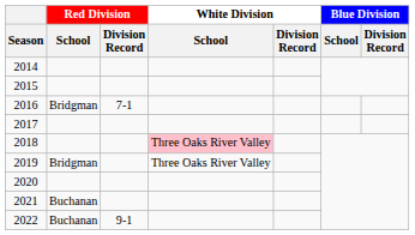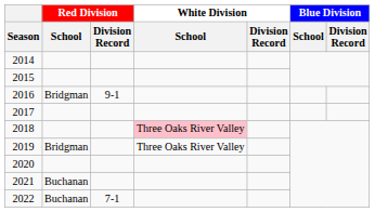2016 | Red Division / Division Record: 7-1 -> 9-1
2022 | Red Division / Division Record: 9-1 -> 7-1
